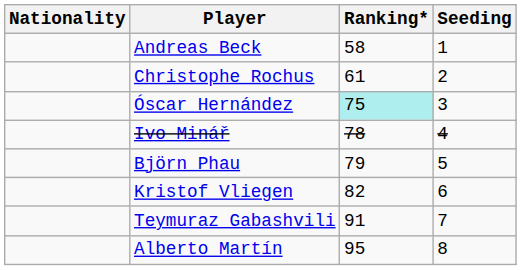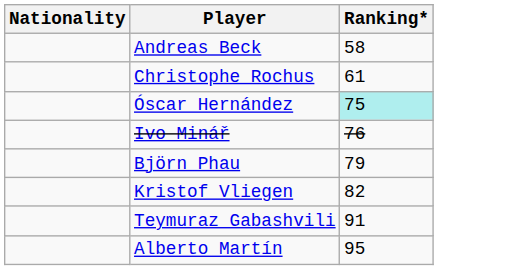- column: Seeding | 1 | 2 | 3 | 4 | 5 | 6 | 7 | 8
Ivo Minář | Ranking*: 78 -> 76
